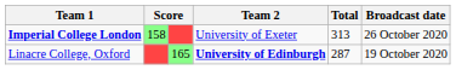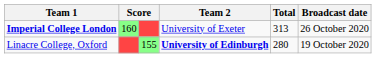Imperial College London | column 2: 158 -> 160
Linacre College, Oxford | column 3: 165 -> 155
Linacre College, Oxford | Total: 287 -> 280
